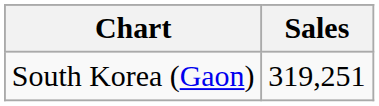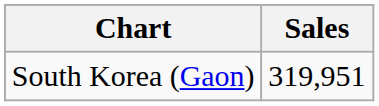South Korea (Gaon) | Sales: 319,251 -> 319,951
